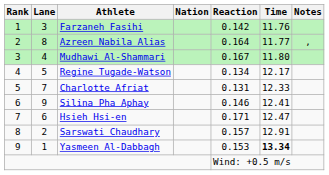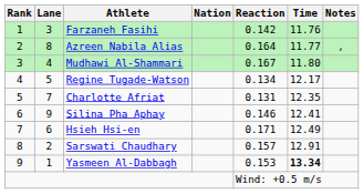Charlotte Afriat | Time: 12.33 -> 12.35
Hsieh Hsi-en | Time: 12.47 -> 12.49
